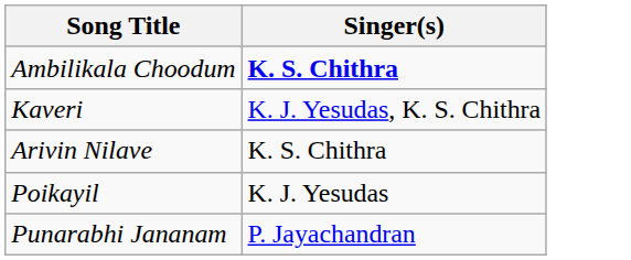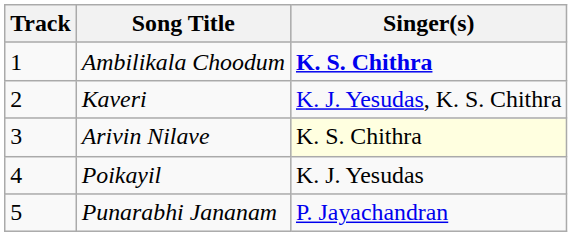+ column: Track | 1 | 2 | 3 | 4 | 5
Arivin Nilave | Singer(s): no background -> lightyellow background
